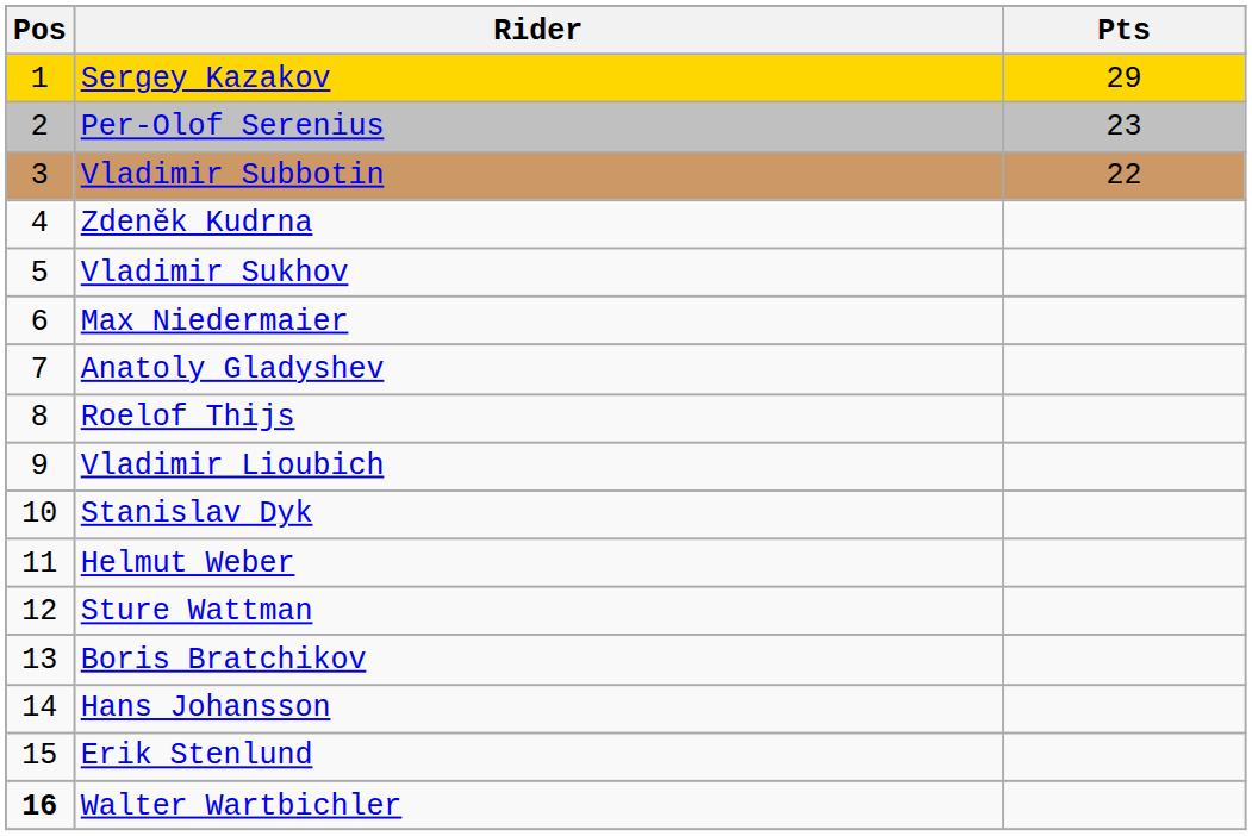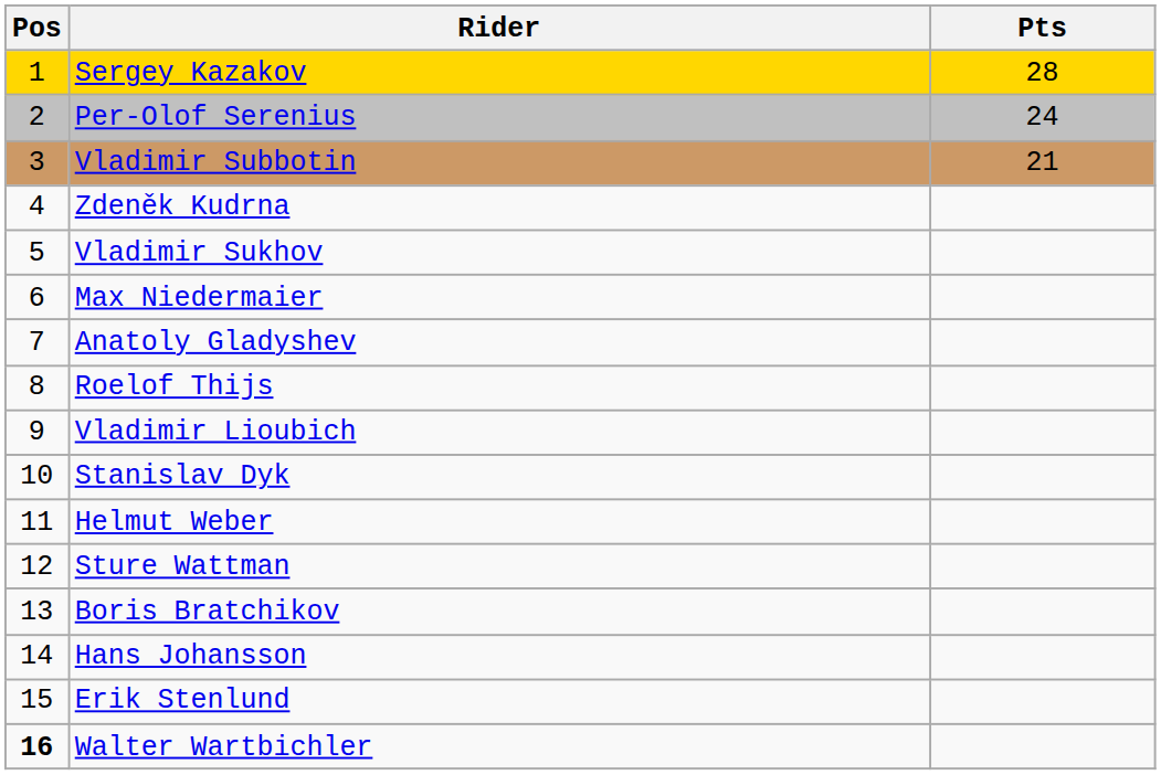Sergey Kazakov | Pts: 29 -> 28
Per-Olof Serenius | Pts: 23 -> 24
Vladimir Subbotin | Pts: 22 -> 21
